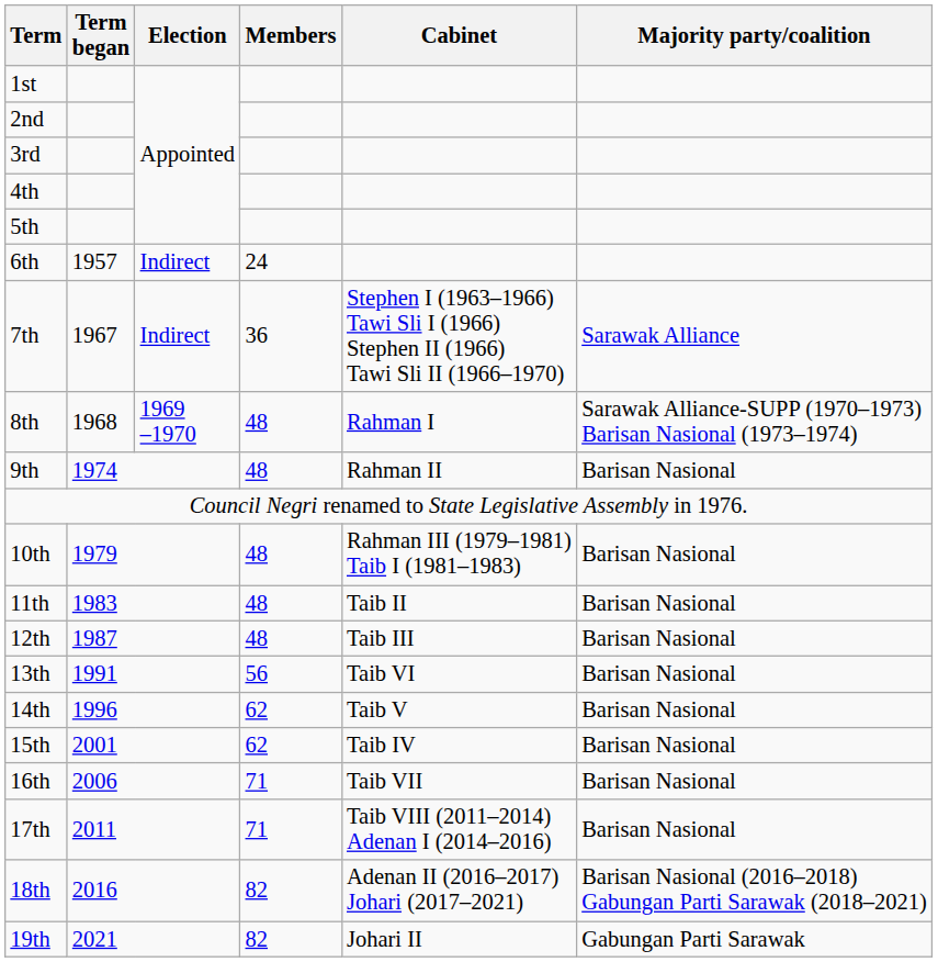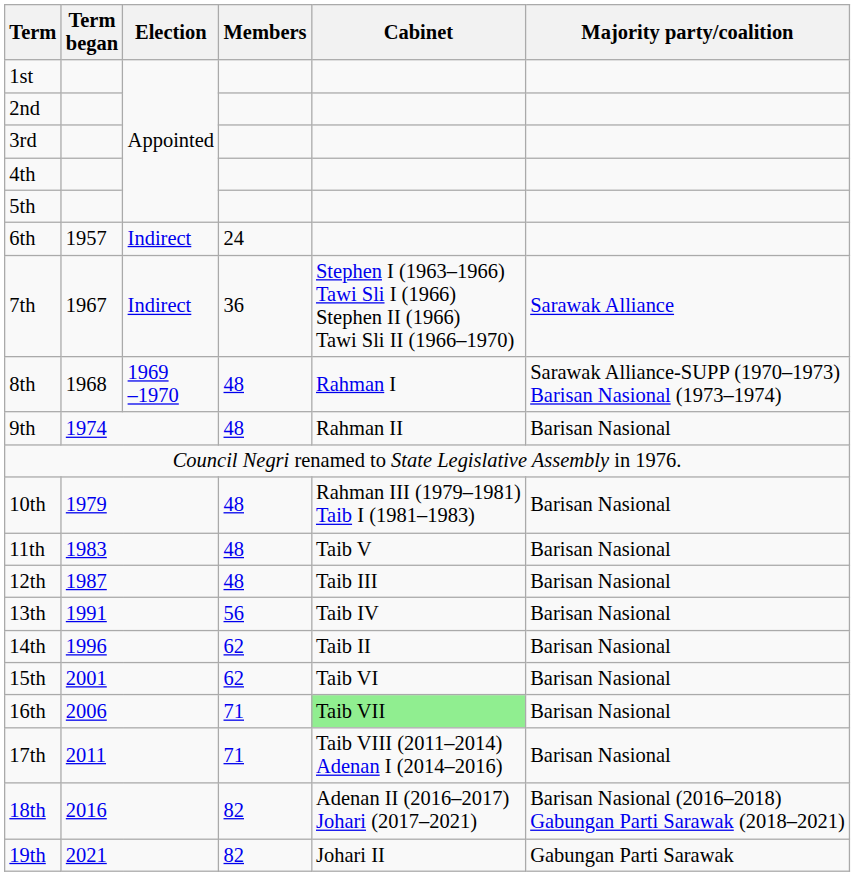11th | Cabinet: Taib II -> Taib V
13th | Cabinet: Taib VI -> Taib IV
14th | Cabinet: Taib V -> Taib II
15th | Cabinet: Taib IV -> Taib VI
16th | Cabinet: no background -> lightgreen background
